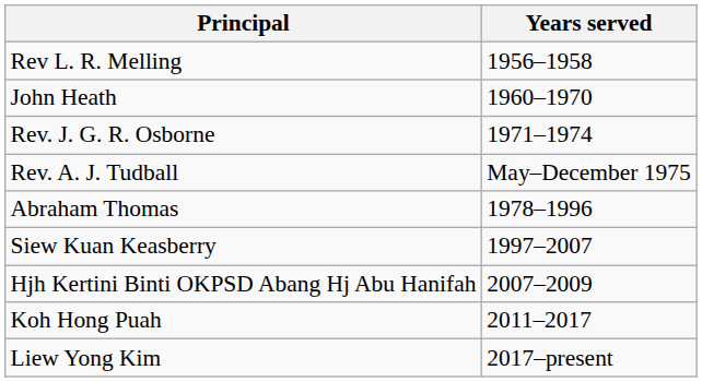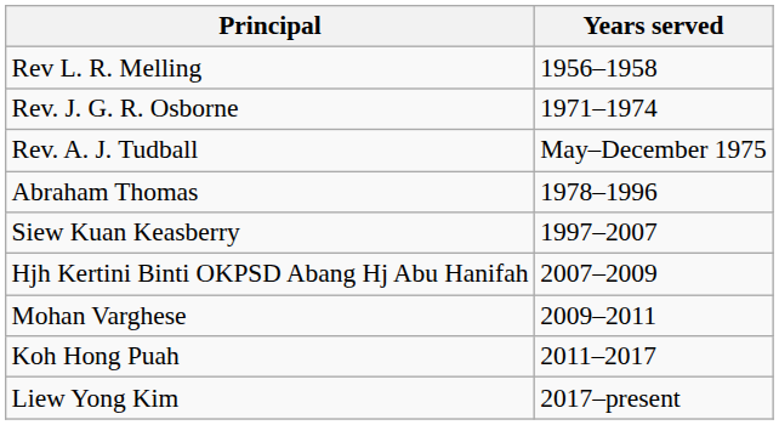- row: John Heath | 1960–1970
+ row: Mohan Varghese | 2009–2011
